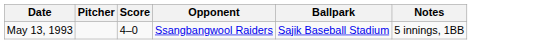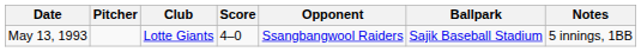+ column: Club | Lotte Giants
